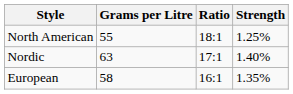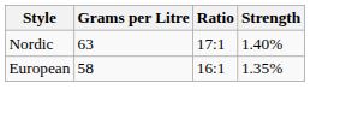- row: North American | 55 | 18:1 | 1.25%
